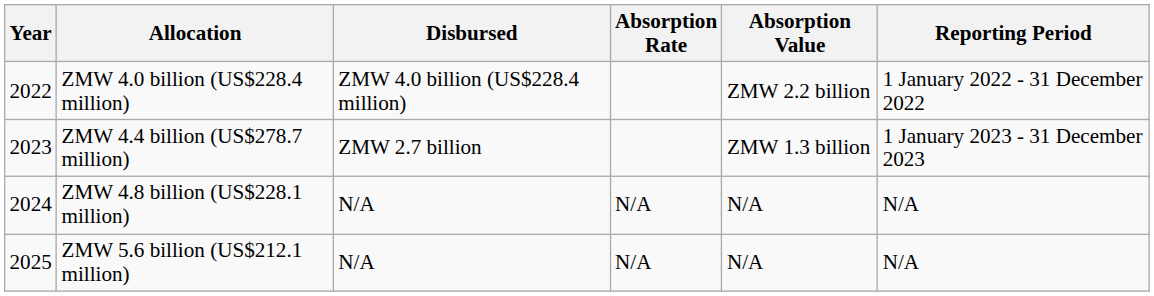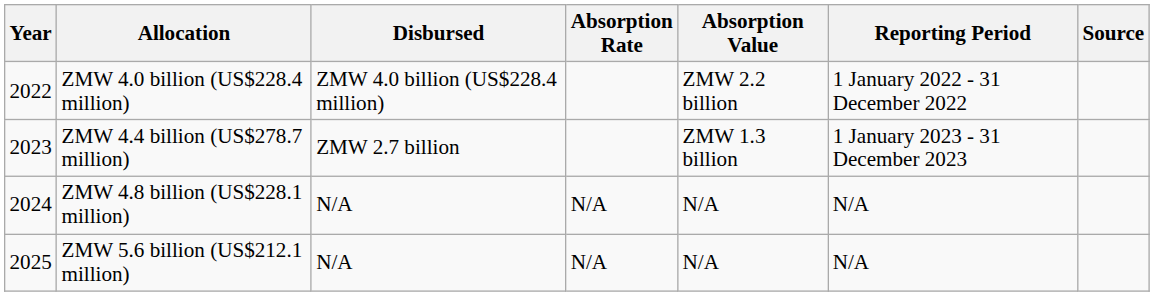+ column: Source
